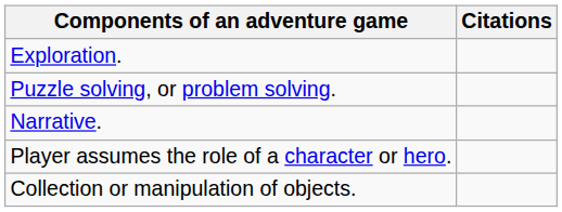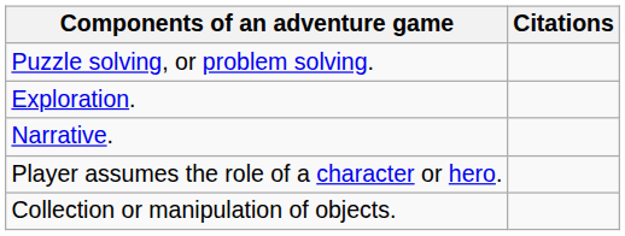rows swapped: Puzzle solving, or problem solving. <-> Exploration.
